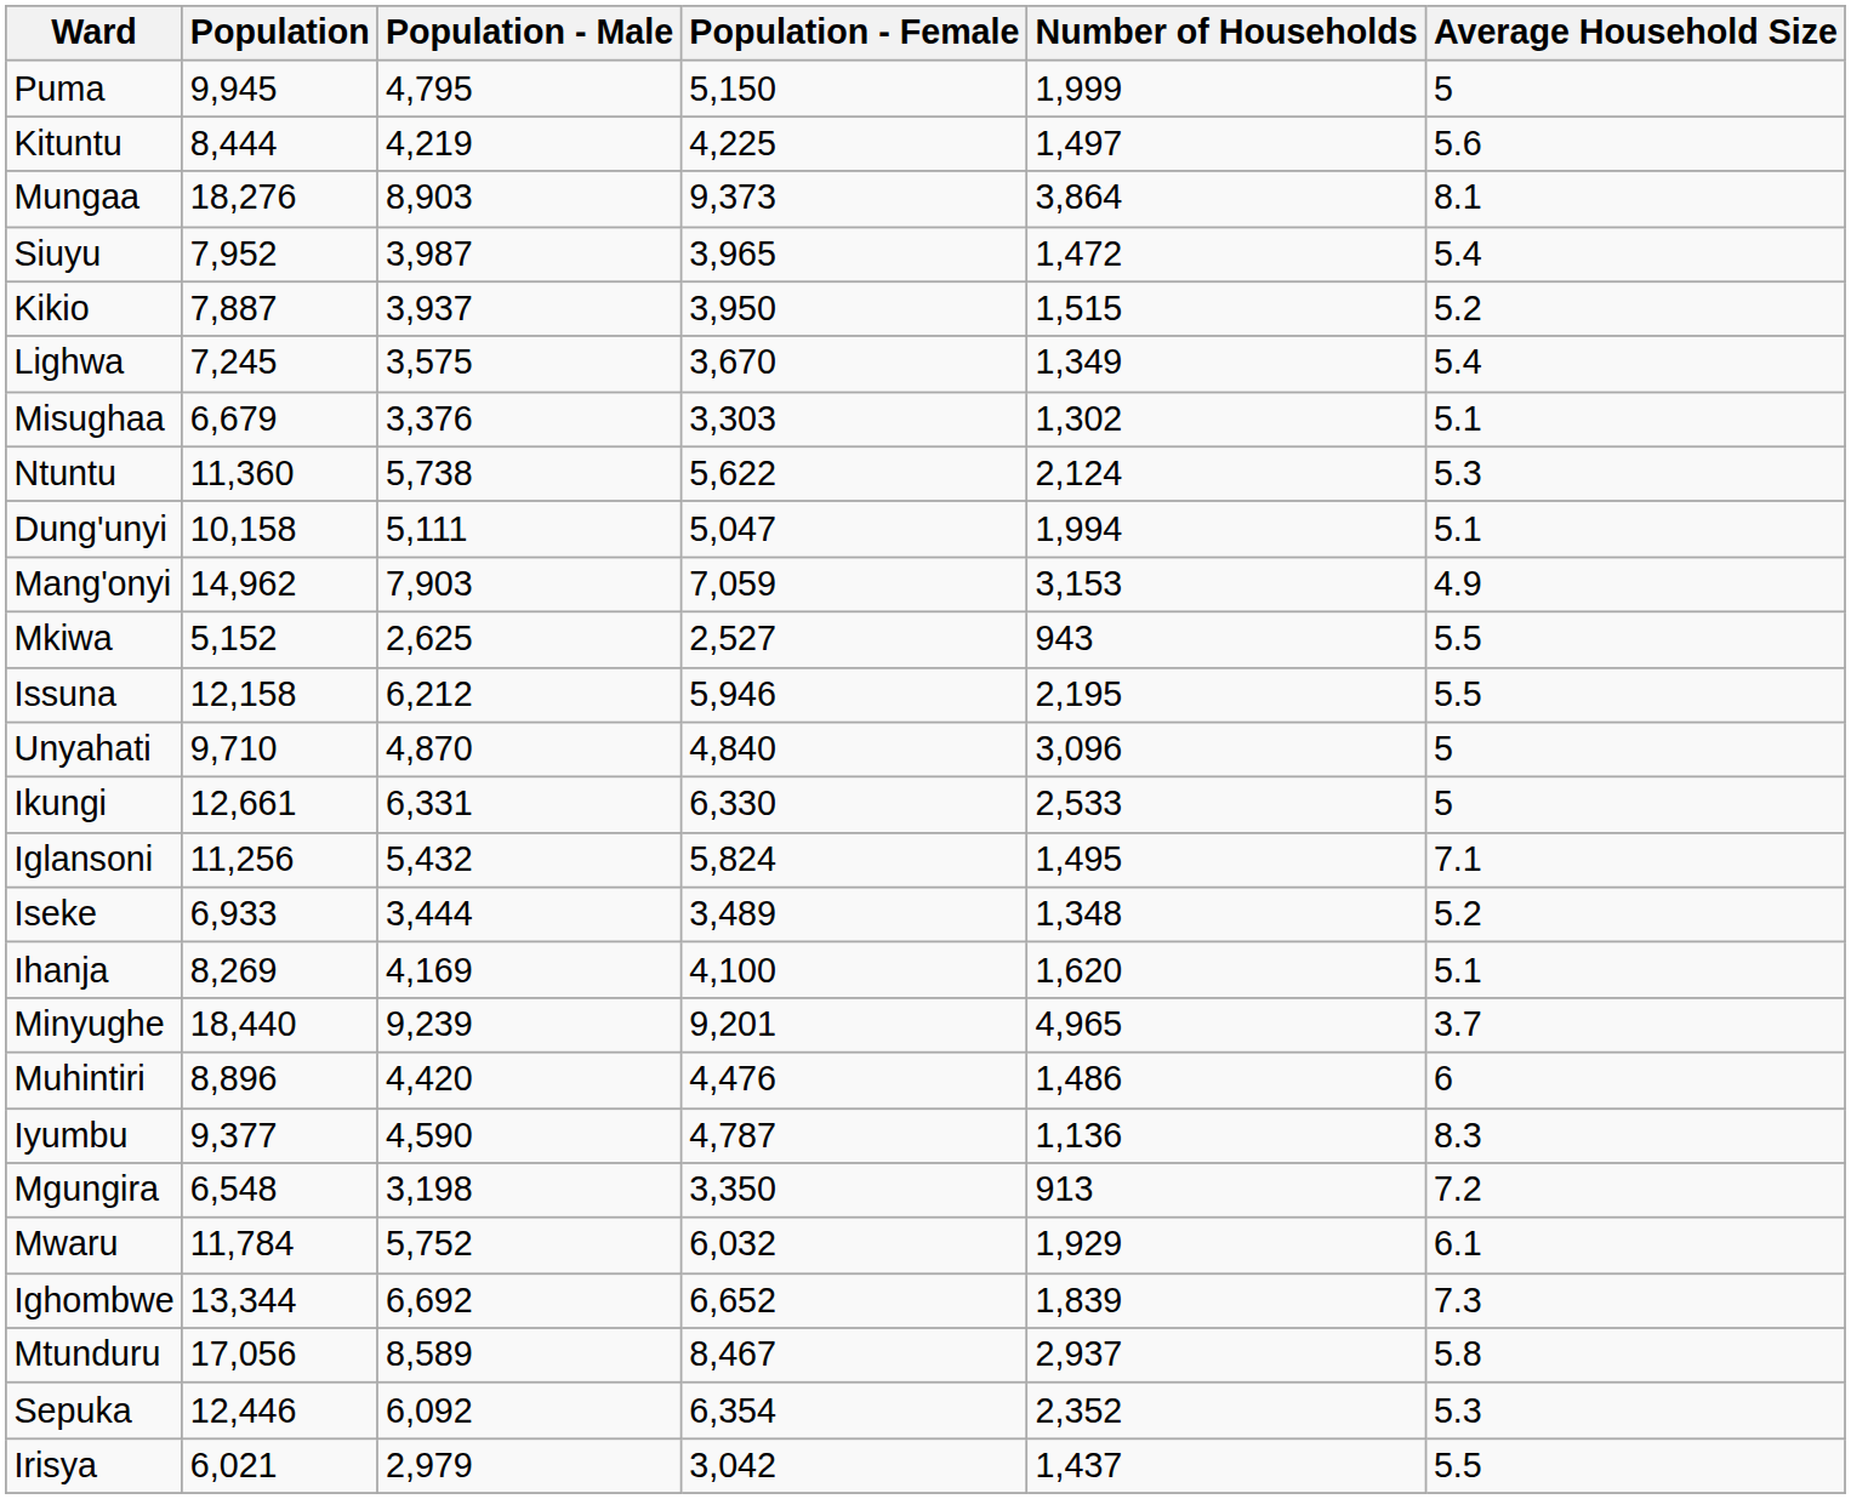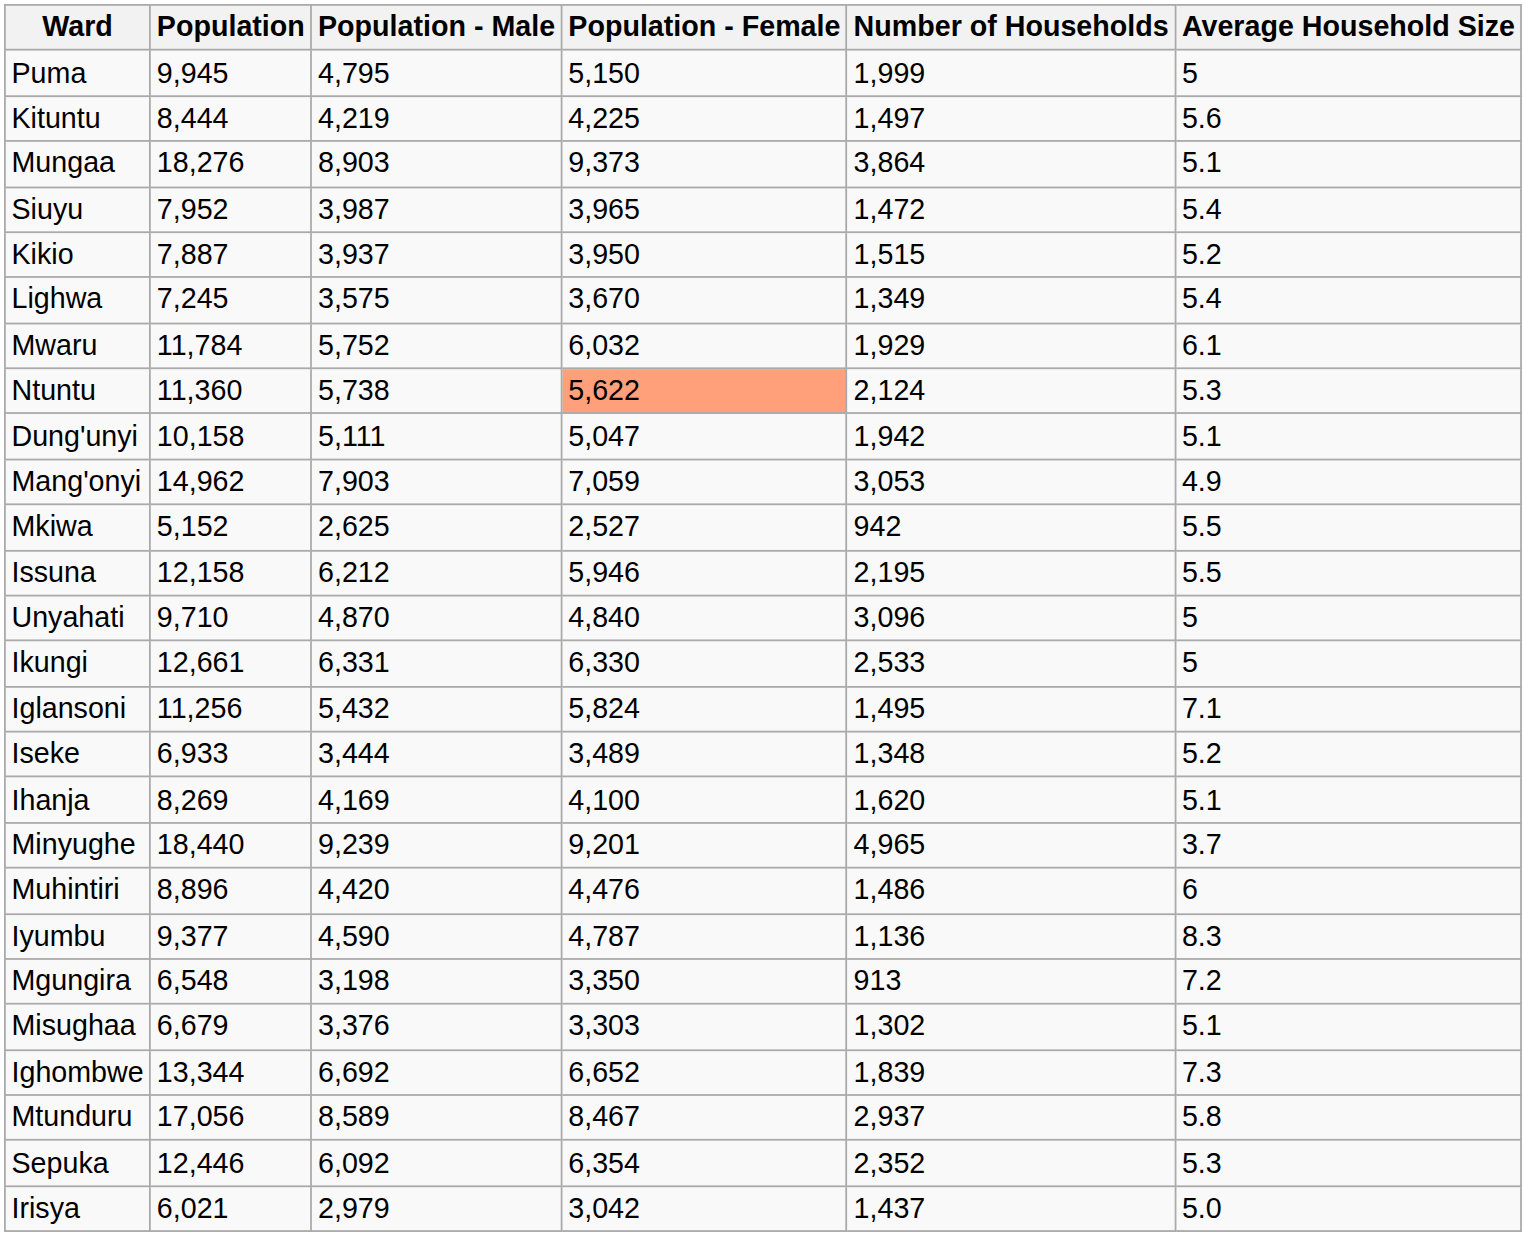Mungaa | Average Household Size: 8.1 -> 5.1
rows swapped: Misughaa <-> Mwaru
Ntuntu | Population - Female: no background -> lightsalmon background
Dung'unyi | Number of Households: 1,994 -> 1,942
Mang'onyi | Number of Households: 3,153 -> 3,053
Mkiwa | Number of Households: 943 -> 942
Irisya | Average Household Size: 5.5 -> 5.0
